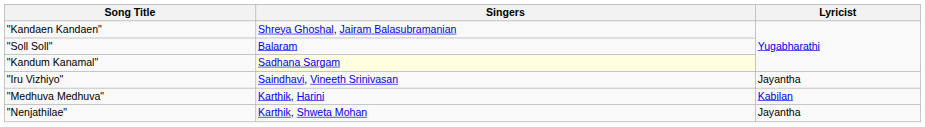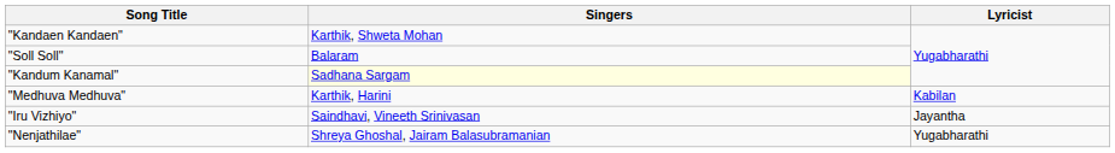"Kandaen Kandaen" | Singers: Shreya Ghoshal, Jairam Balasubramanian -> Karthik, Shweta Mohan
rows swapped: "Medhuva Medhuva" <-> "Iru Vizhiyo"
"Nenjathilae" | Singers: Karthik, Shweta Mohan -> Shreya Ghoshal, Jairam Balasubramanian
"Nenjathilae" | Lyricist: Jayantha -> Yugabharathi
